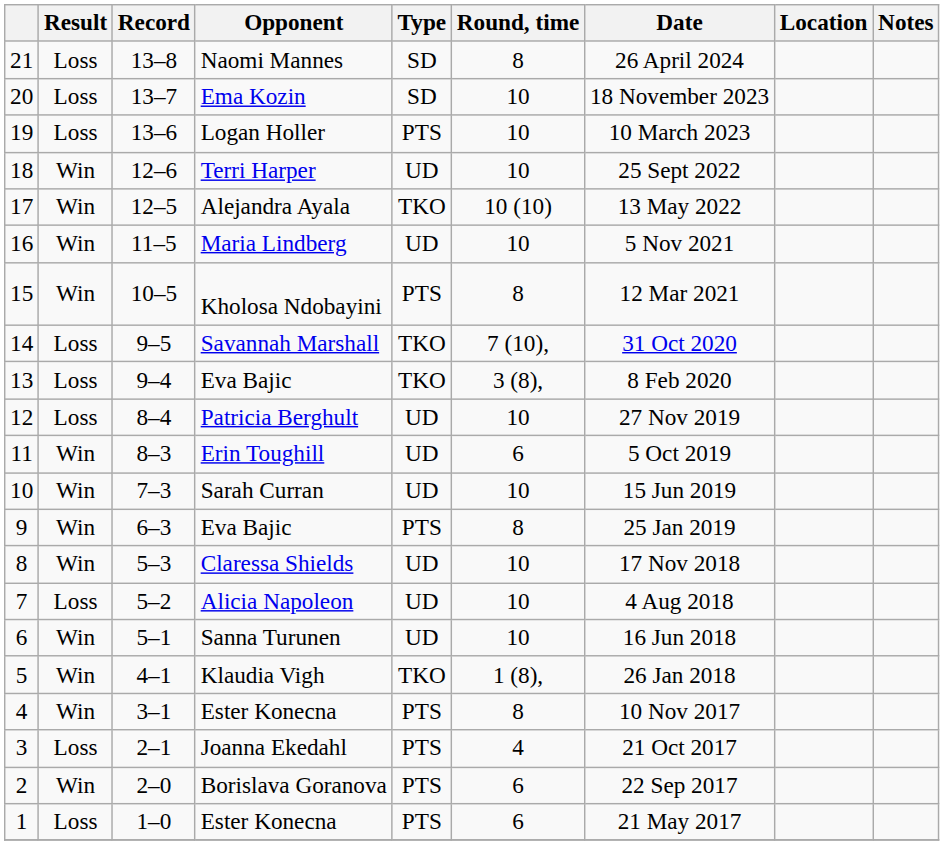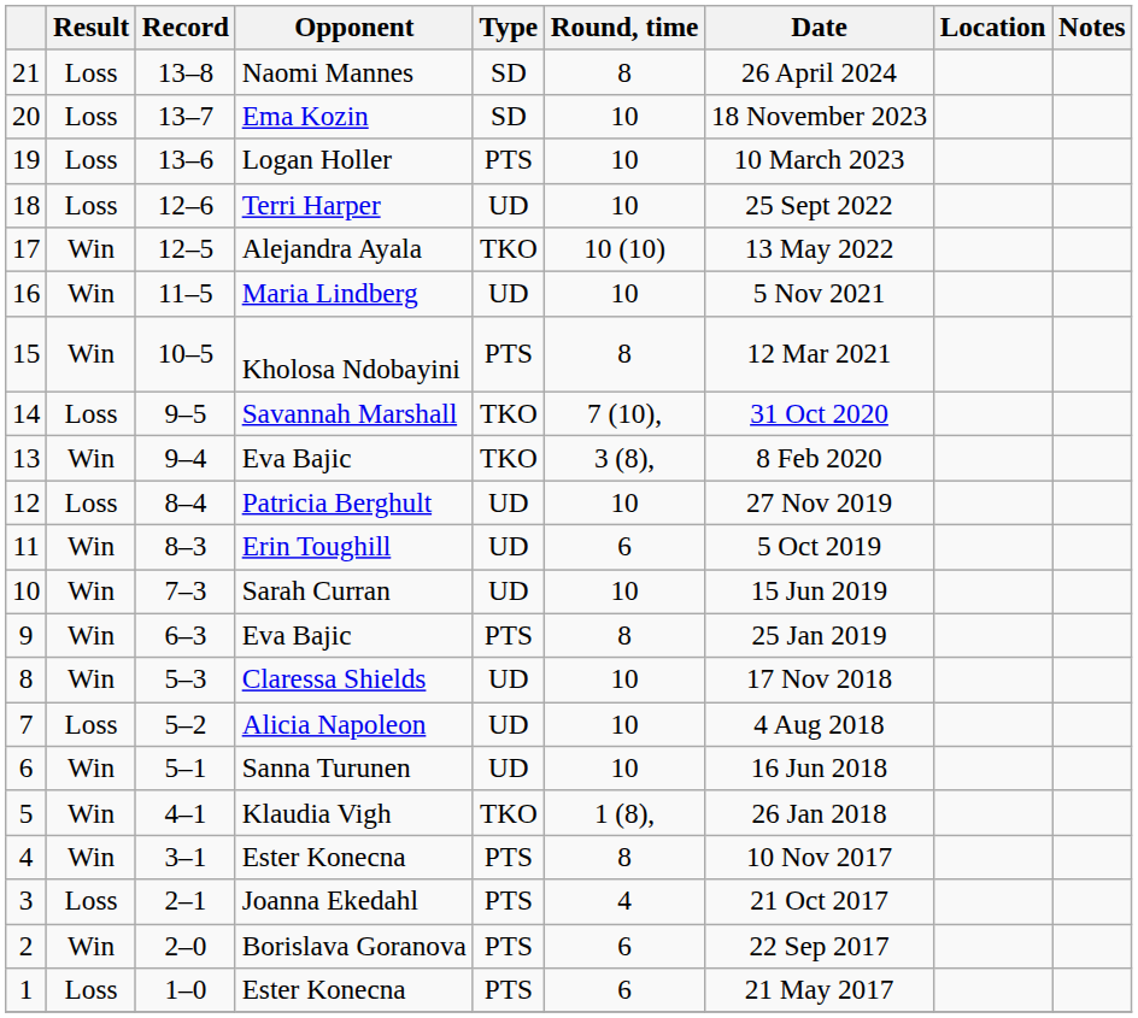Terri Harper | Result: Win -> Loss
13 / Eva Bajic | Result: Loss -> Win
